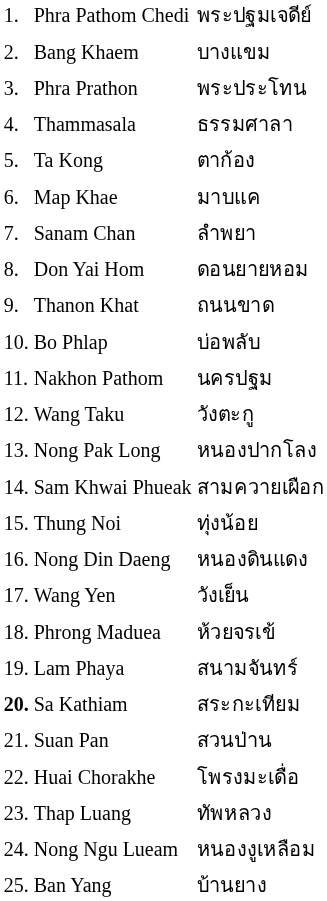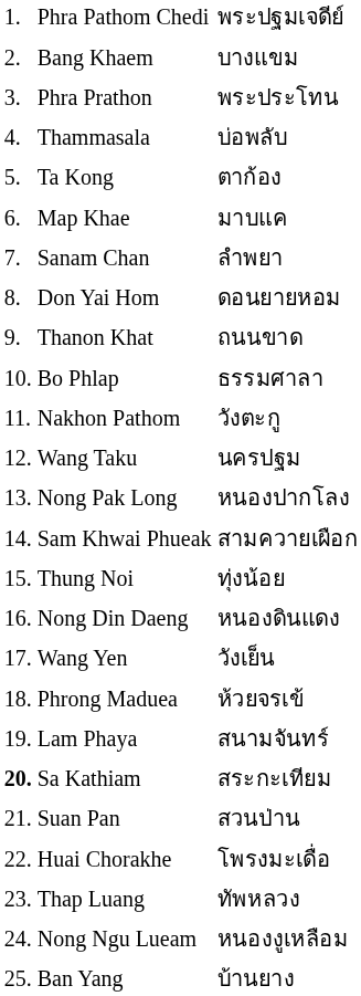Thammasala | column 3: ธรรมศาลา -> บ่อพลับ
Bo Phlap | column 3: บ่อพลับ -> ธรรมศาลา
Nakhon Pathom | column 3: นครปฐม -> วังตะกู
Wang Taku | column 3: วังตะกู -> นครปฐม
